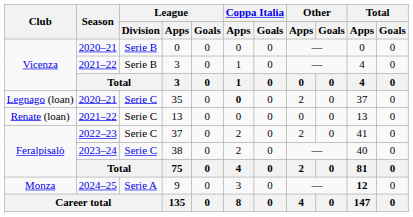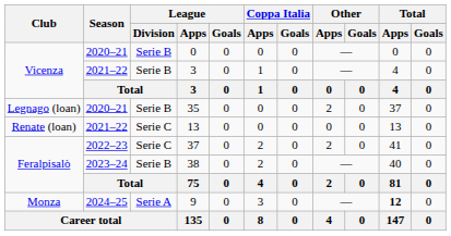35 | League / Division: Serie C -> Serie B
35 | Coppa Italia / Apps: bold -> normal
38 | League / Division: Serie C -> Serie B
